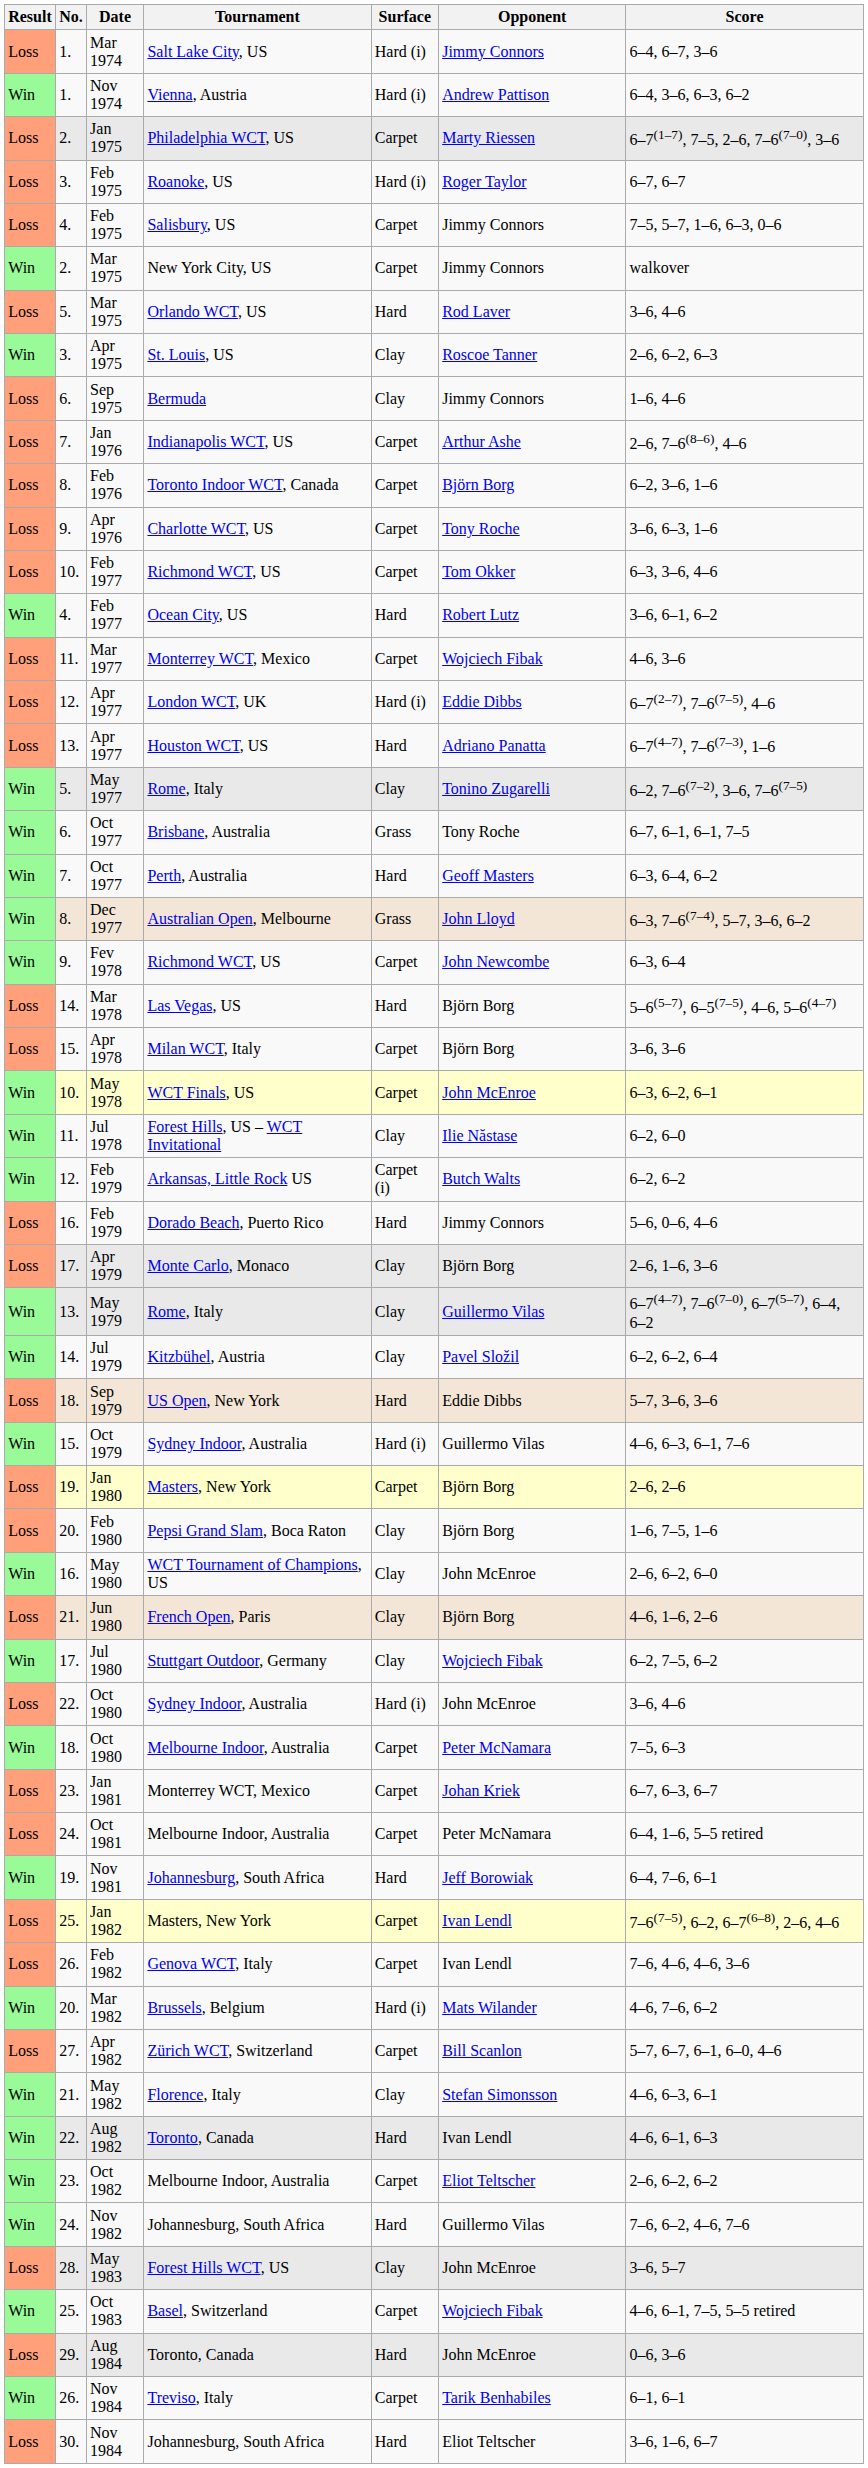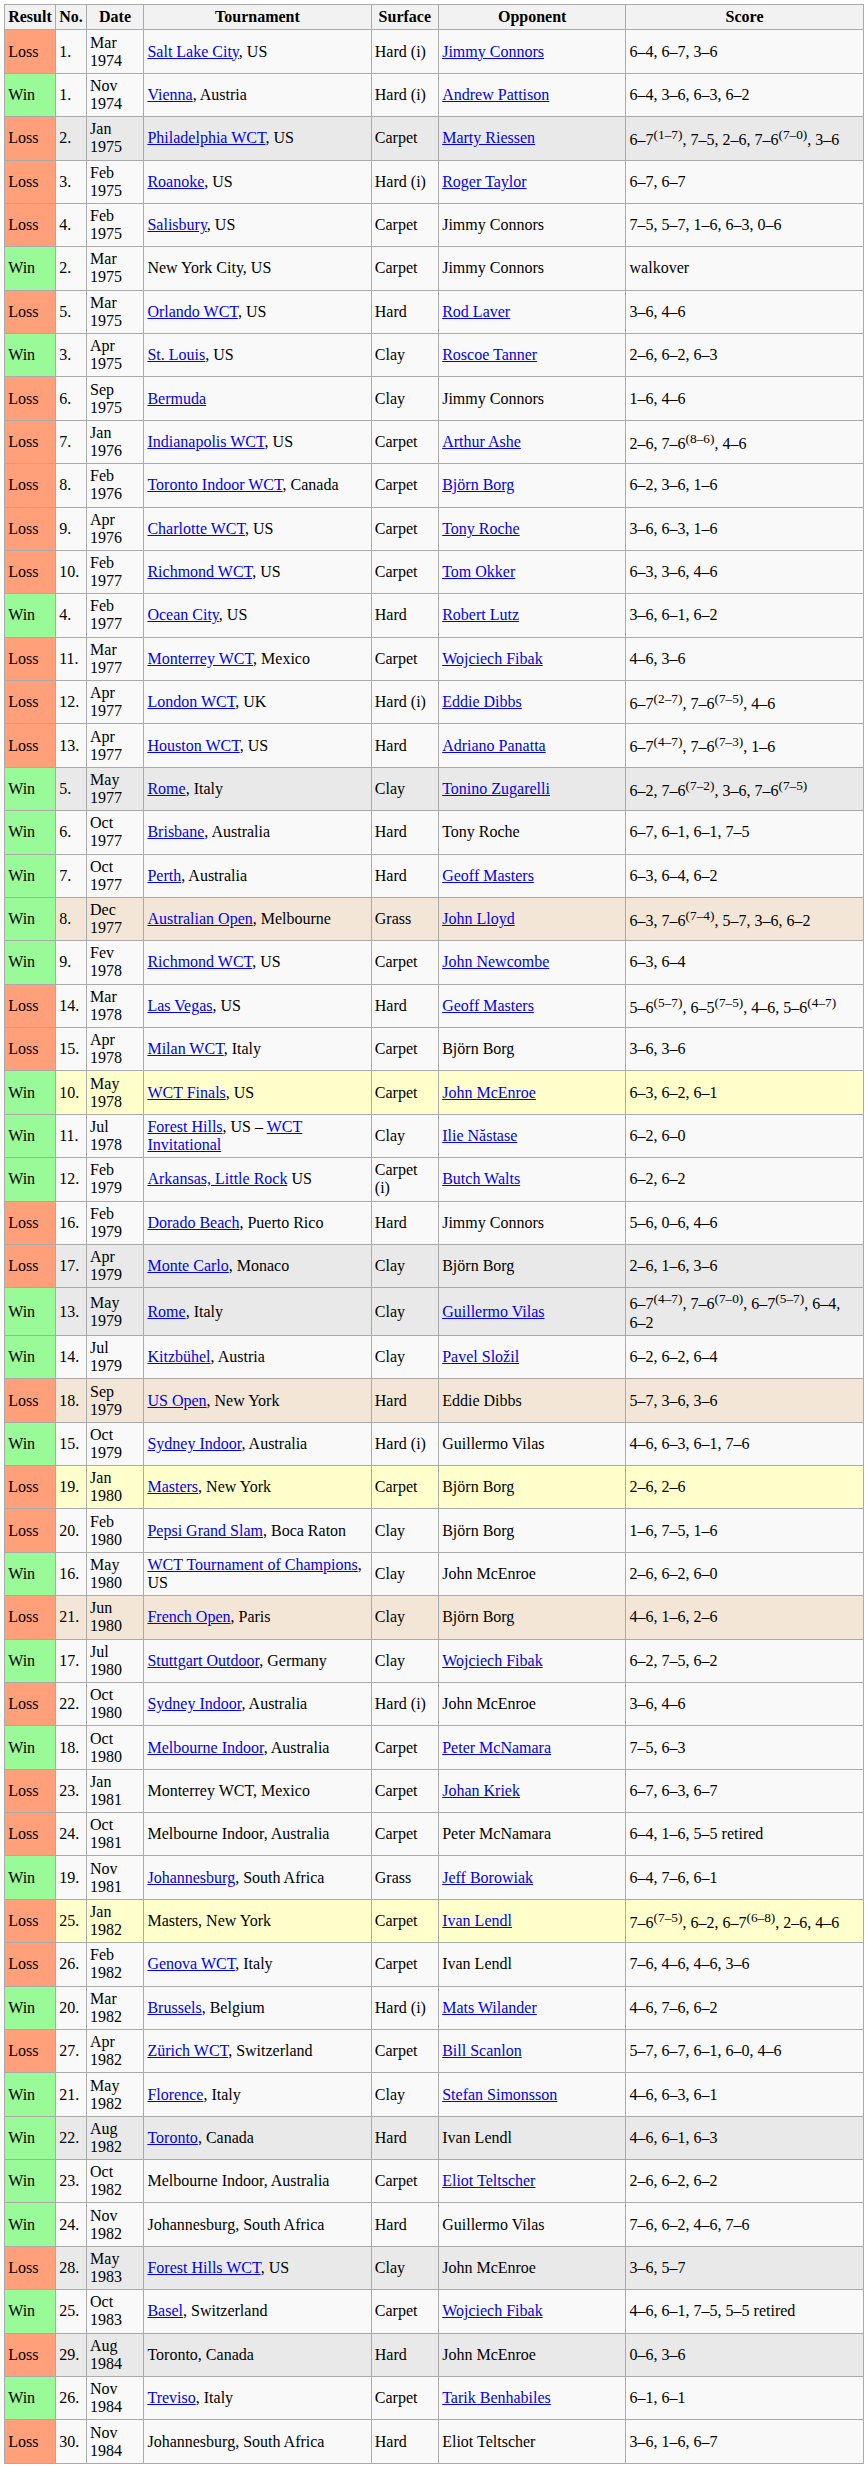Oct 1977 / Brisbane, Australia | Surface: Grass -> Hard
Mar 1978 | Opponent: Björn Borg -> Geoff Masters
Nov 1981 | Surface: Hard -> Grass
